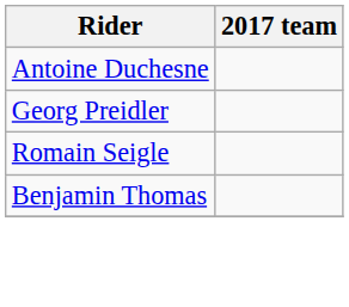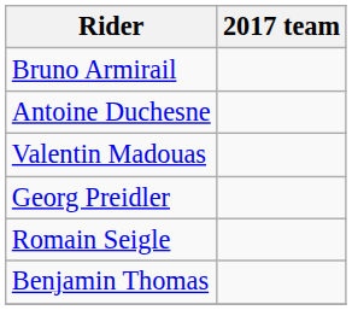+ row: Bruno Armirail
+ row: Valentin Madouas
